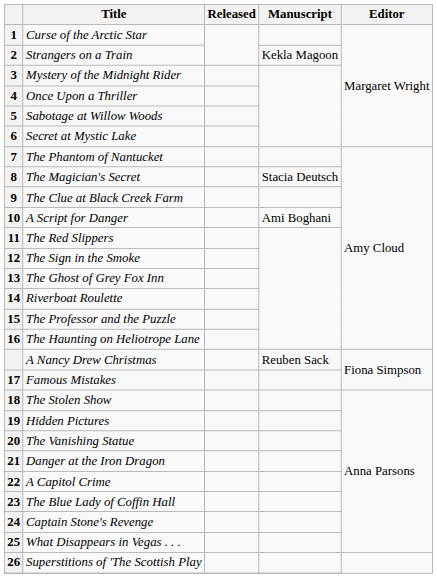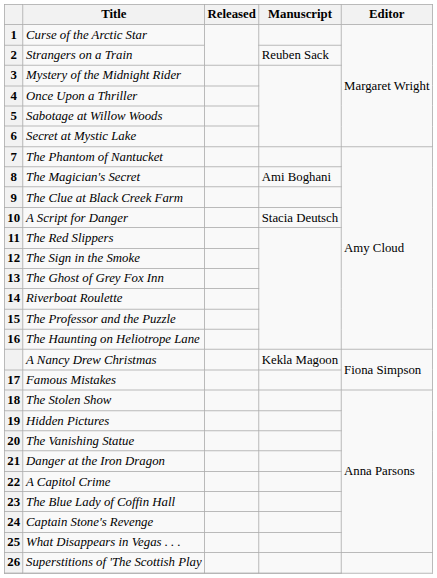Strangers on a Train | Manuscript: Kekla Magoon -> Reuben Sack
The Magician's Secret | Manuscript: Stacia Deutsch -> Ami Boghani
A Script for Danger | Manuscript: Ami Boghani -> Stacia Deutsch
A Nancy Drew Christmas | Manuscript: Reuben Sack -> Kekla Magoon
